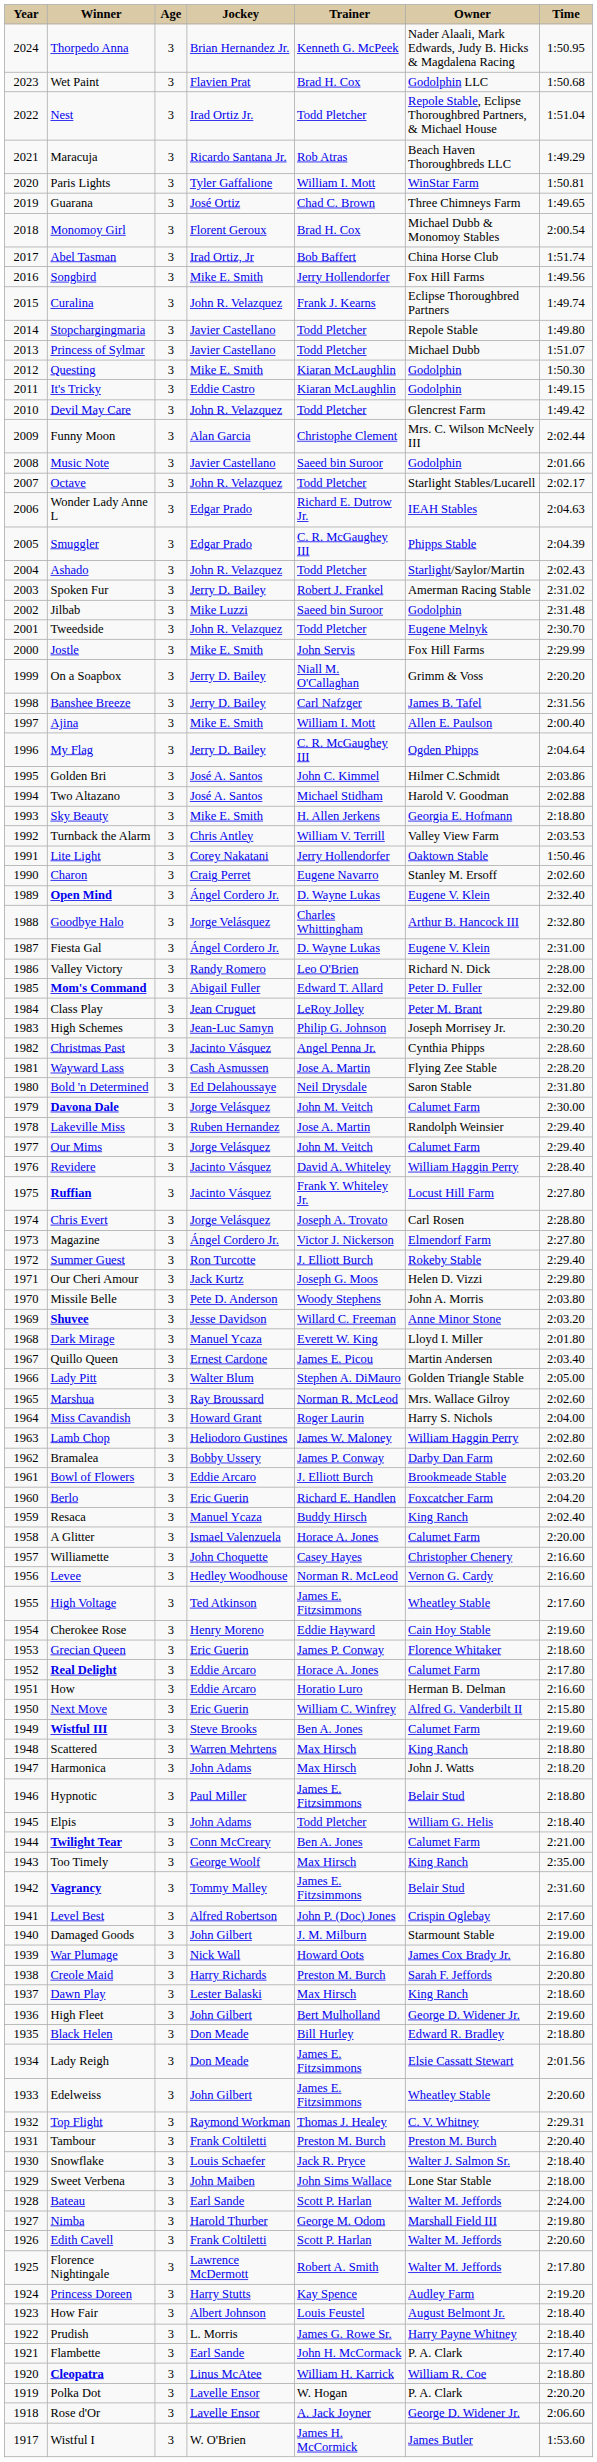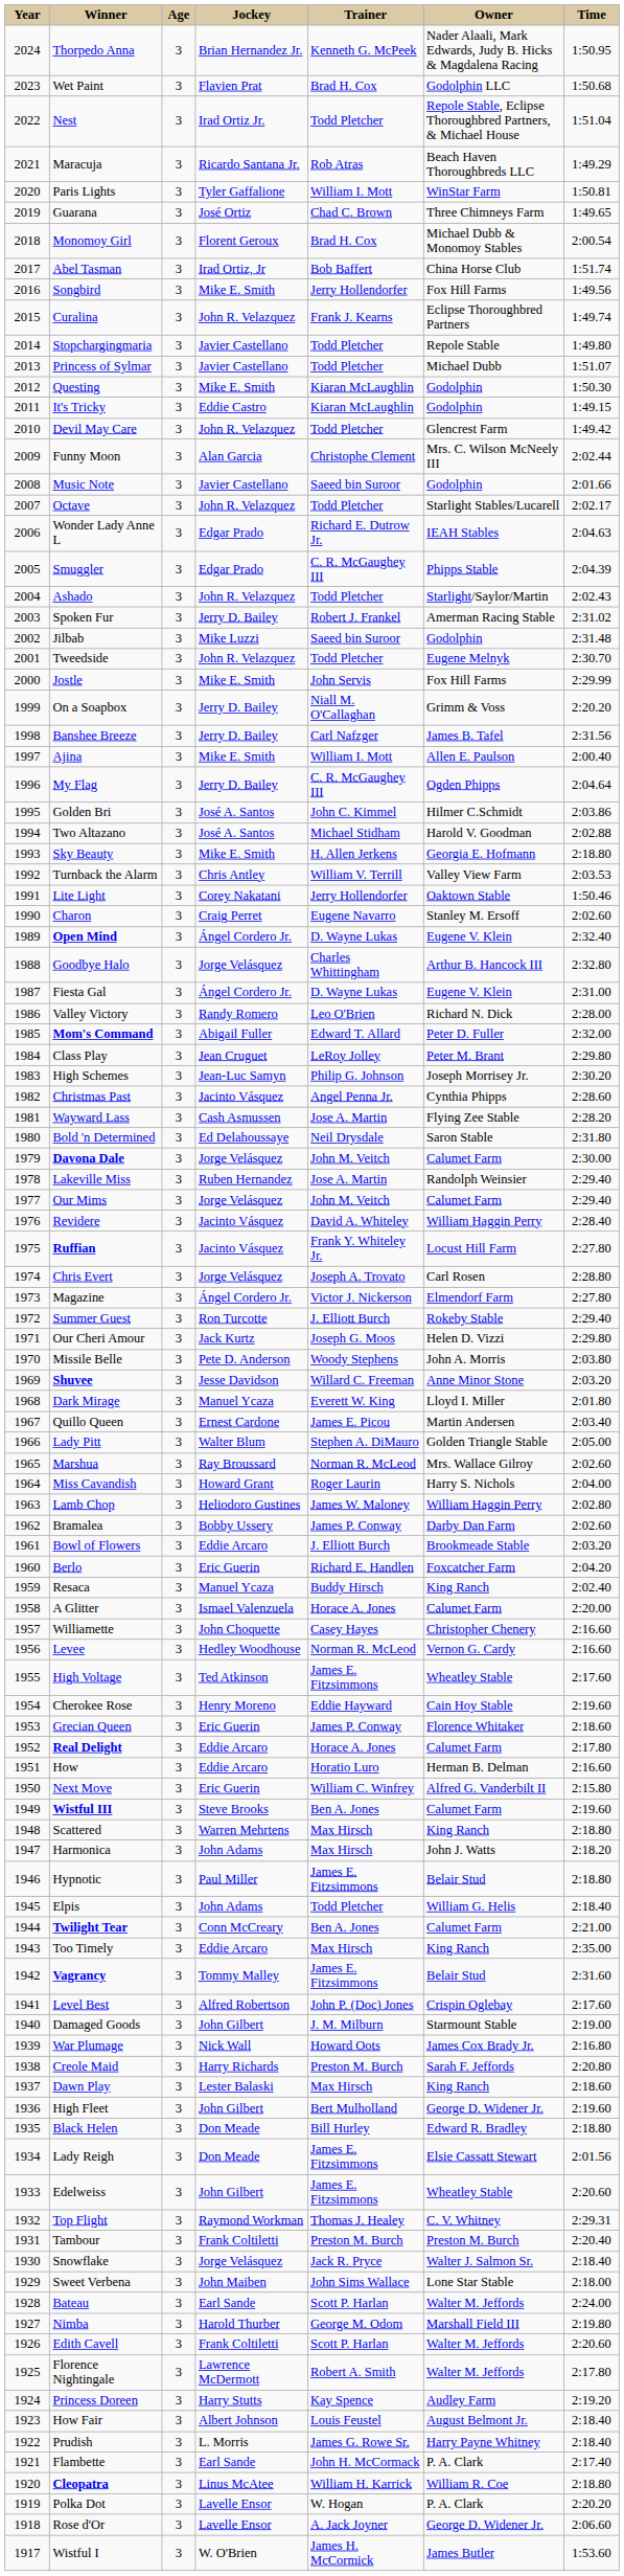Too Timely | Jockey: George Woolf -> Eddie Arcaro
Snowflake | Jockey: Louis Schaefer -> Jorge Velásquez
